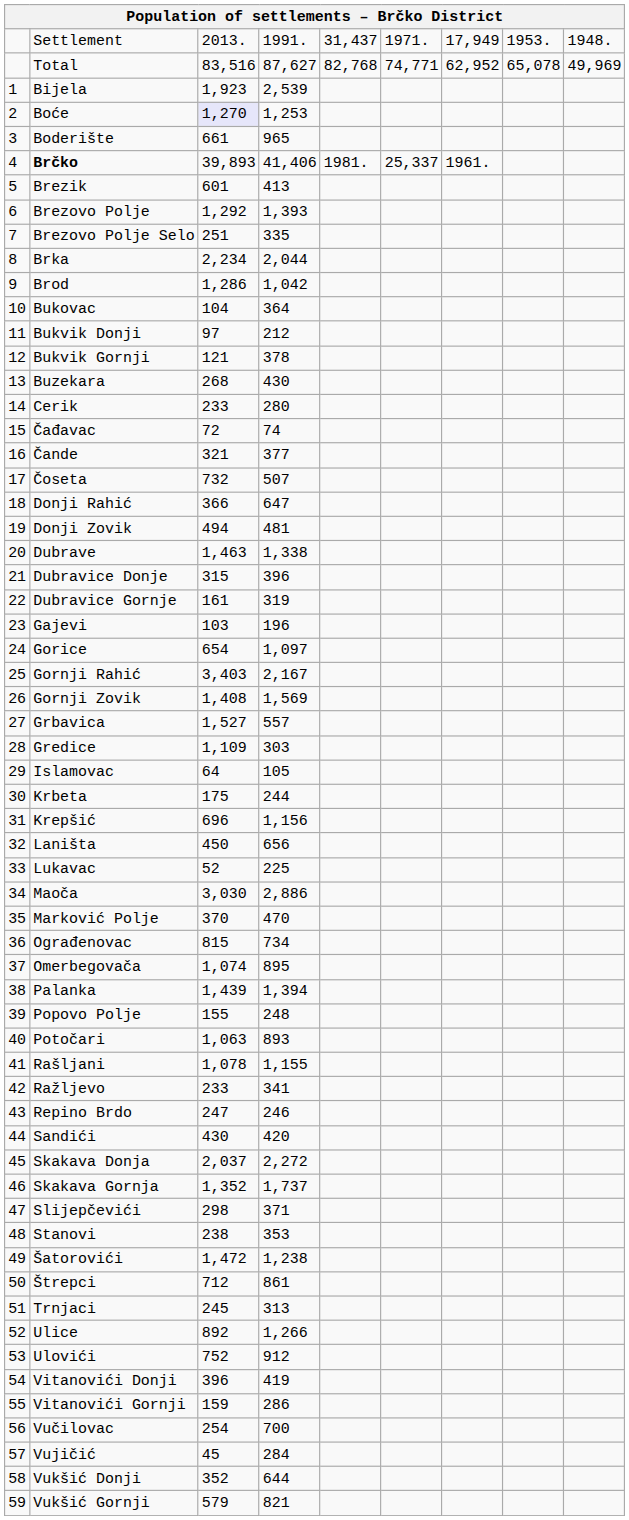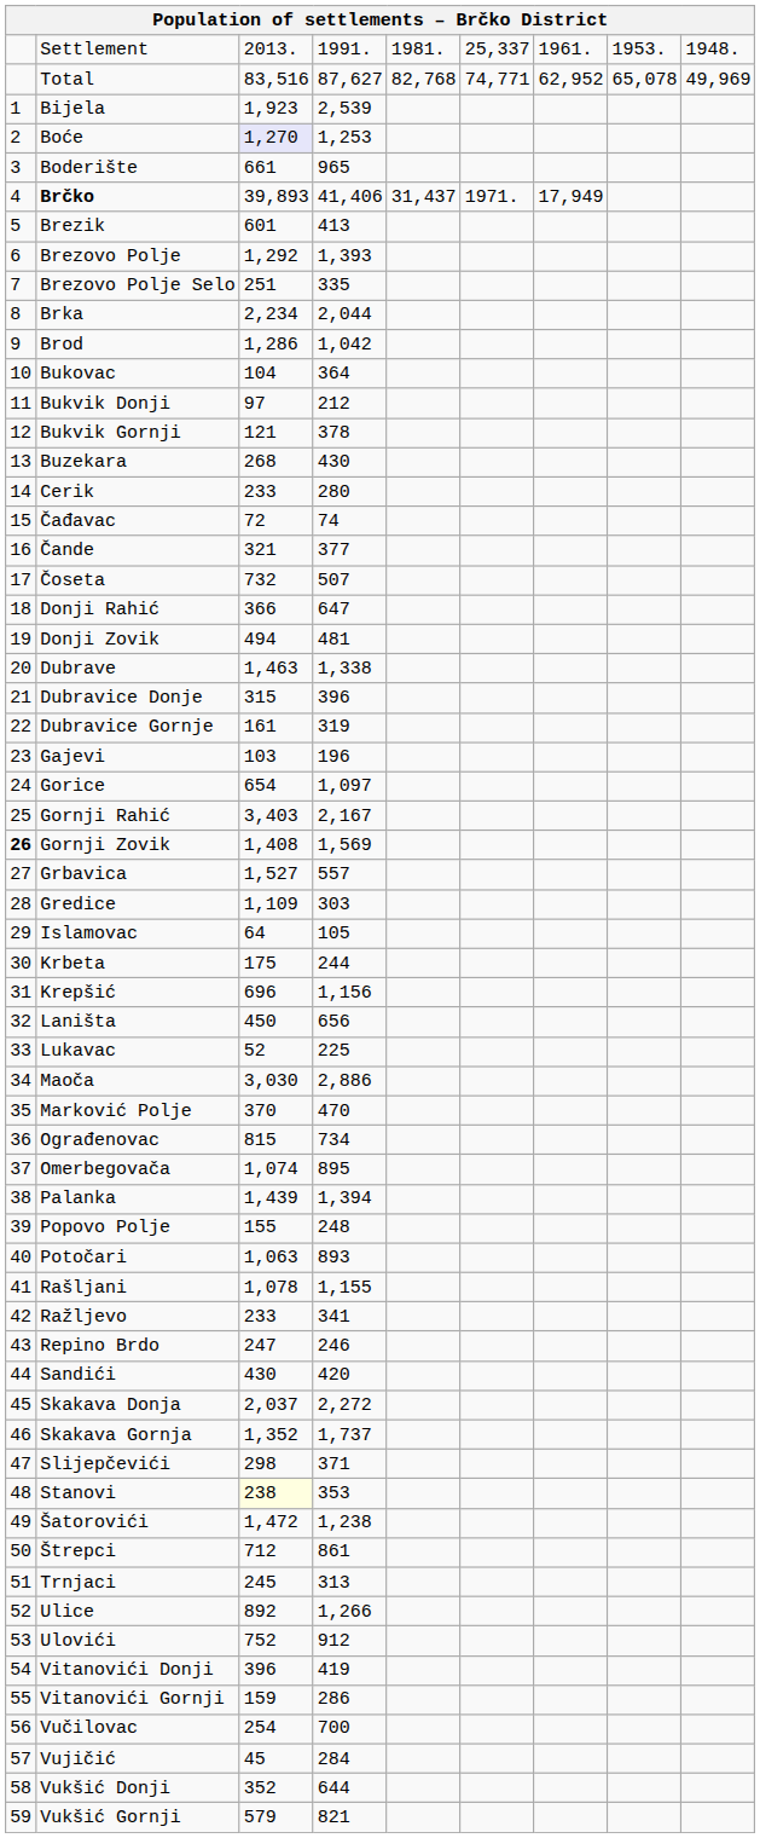Settlement | column 5: 31,437 -> 1981.
Settlement | column 6: 1971. -> 25,337
Settlement | column 7: 17,949 -> 1961.
Brčko | column 5: 1981. -> 31,437
Brčko | column 6: 25,337 -> 1971.
Brčko | column 7: 1961. -> 17,949
Gornji Zovik | column 1: normal -> bold
Stanovi | column 3: no background -> lightyellow background
